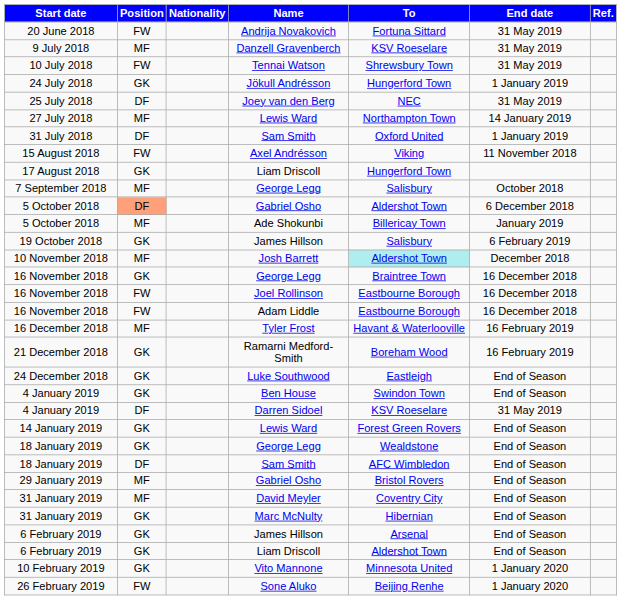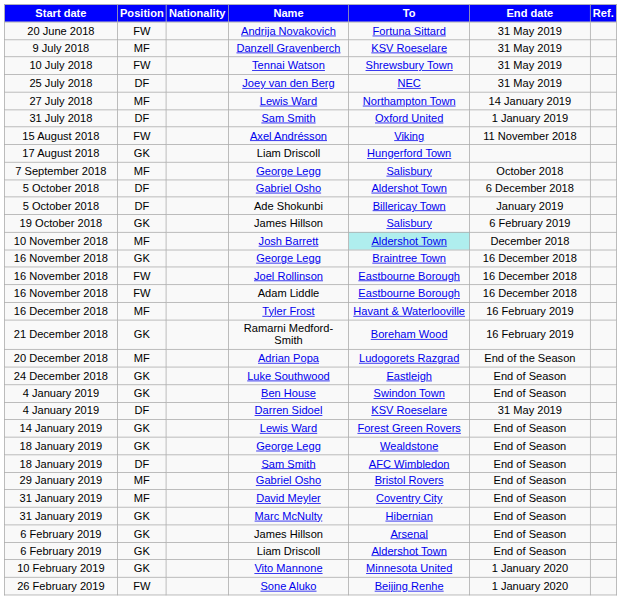- row: 24 July 2018 | GK | Jökull Andrésson | Hungerford Town | 1 January 2019
5 October 2018 / Gabriel Osho | Position: lightsalmon background -> no background
5 October 2018 / Ade Shokunbi | Position: MF -> DF
+ row: 20 December 2018 | MF | Adrian Popa | Ludogorets Razgrad | End of the Season
